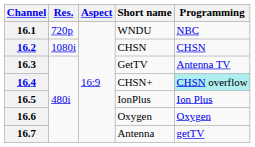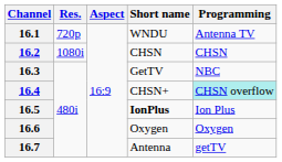16.1 | Programming: NBC -> Antenna TV
16.3 | Programming: Antenna TV -> NBC
16.5 | Short name: normal -> bold
